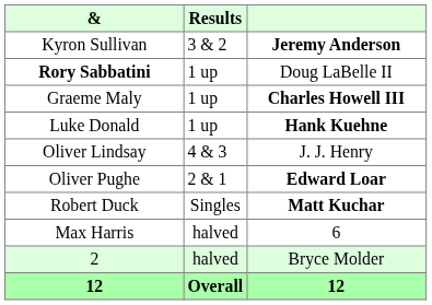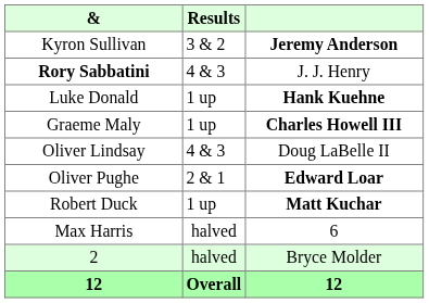Rory Sabbatini | Results: 1 up -> 4 & 3
Rory Sabbatini | column 3: Doug LaBelle II -> J. J. Henry
rows swapped: Graeme Maly <-> Luke Donald
Oliver Lindsay | column 3: J. J. Henry -> Doug LaBelle II
Robert Duck | Results: Singles -> 1 up
